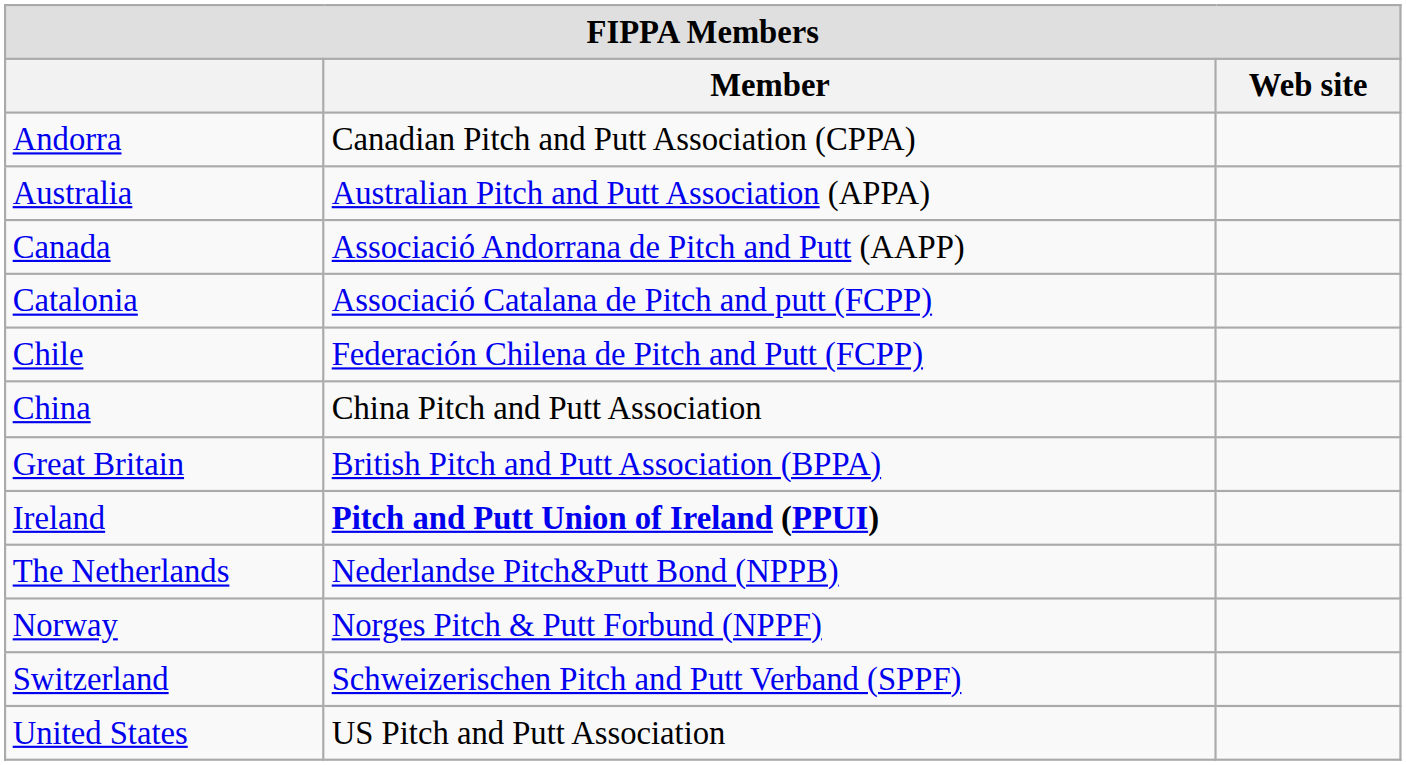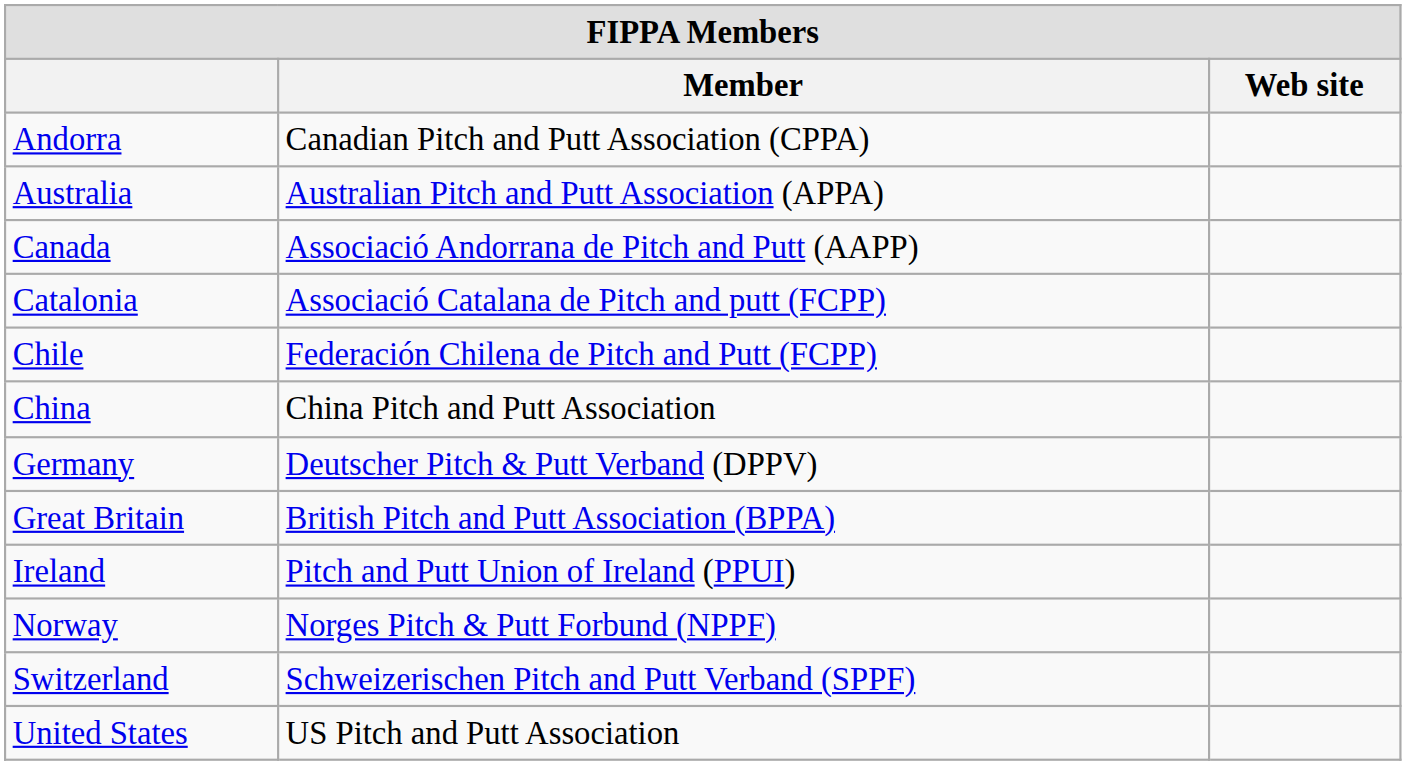+ row: Germany | Deutscher Pitch & Putt Verband (DPPV)
Ireland | Member: bold -> normal
- row: The Netherlands | Nederlandse Pitch&Putt Bond (NPPB)
